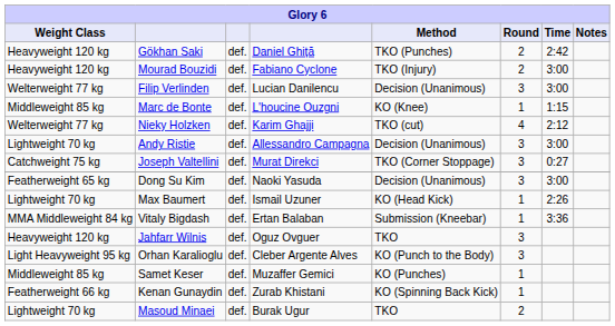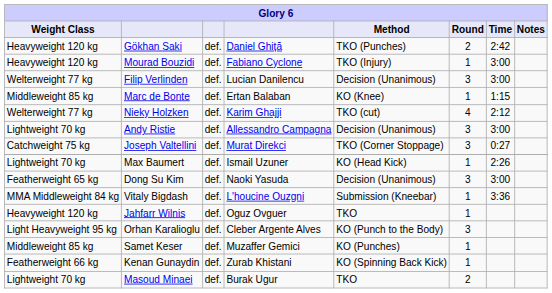Mourad Bouzidi | Round: 2 -> 1
Marc de Bonte | column 4: L'houcine Ouzgni -> Ertan Balaban
rows swapped: Max Baumert <-> Dong Su Kim
Vitaly Bigdash | column 4: Ertan Balaban -> L'houcine Ouzgni
Jahfarr Wilnis | Round: 3 -> 1
